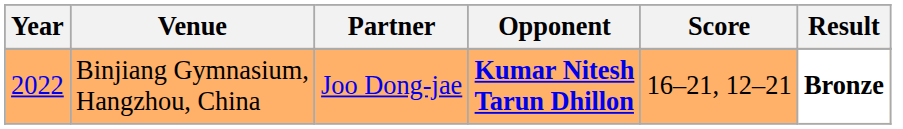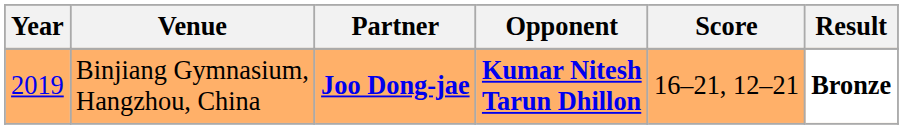Binjiang Gymnasium, Hangzhou, China | Year: 2022 -> 2019
Binjiang Gymnasium, Hangzhou, China | Partner: normal -> bold
